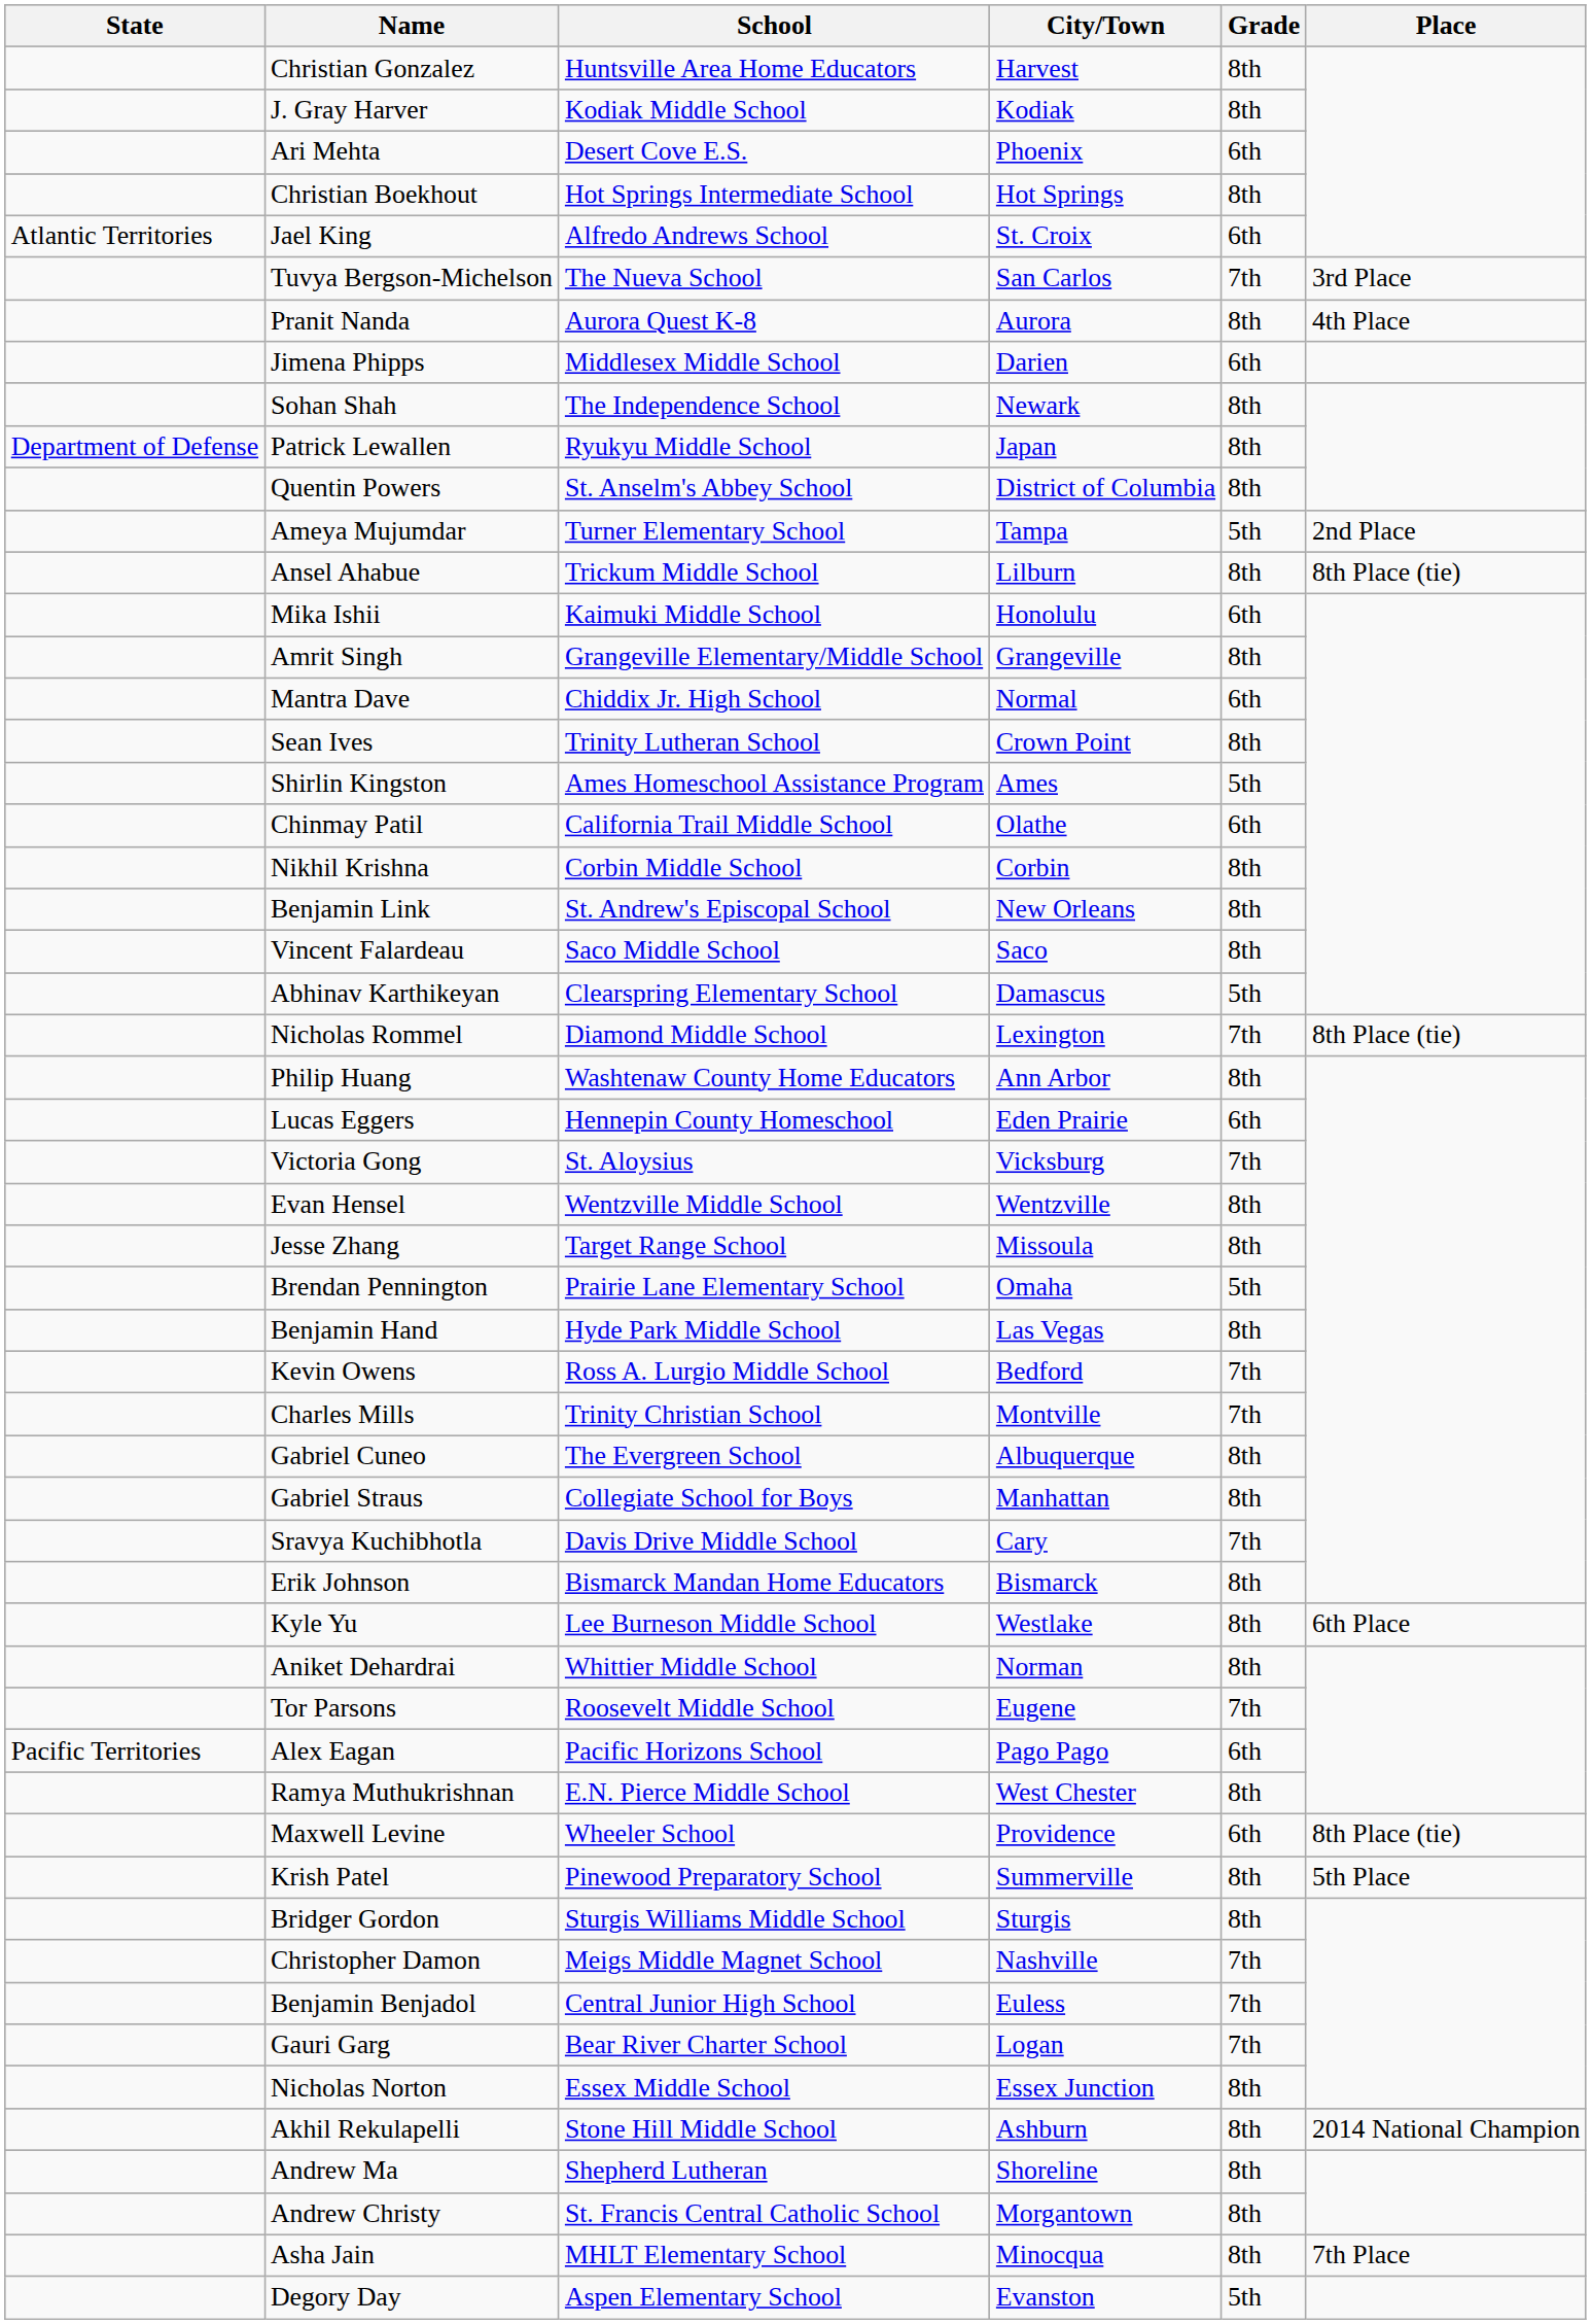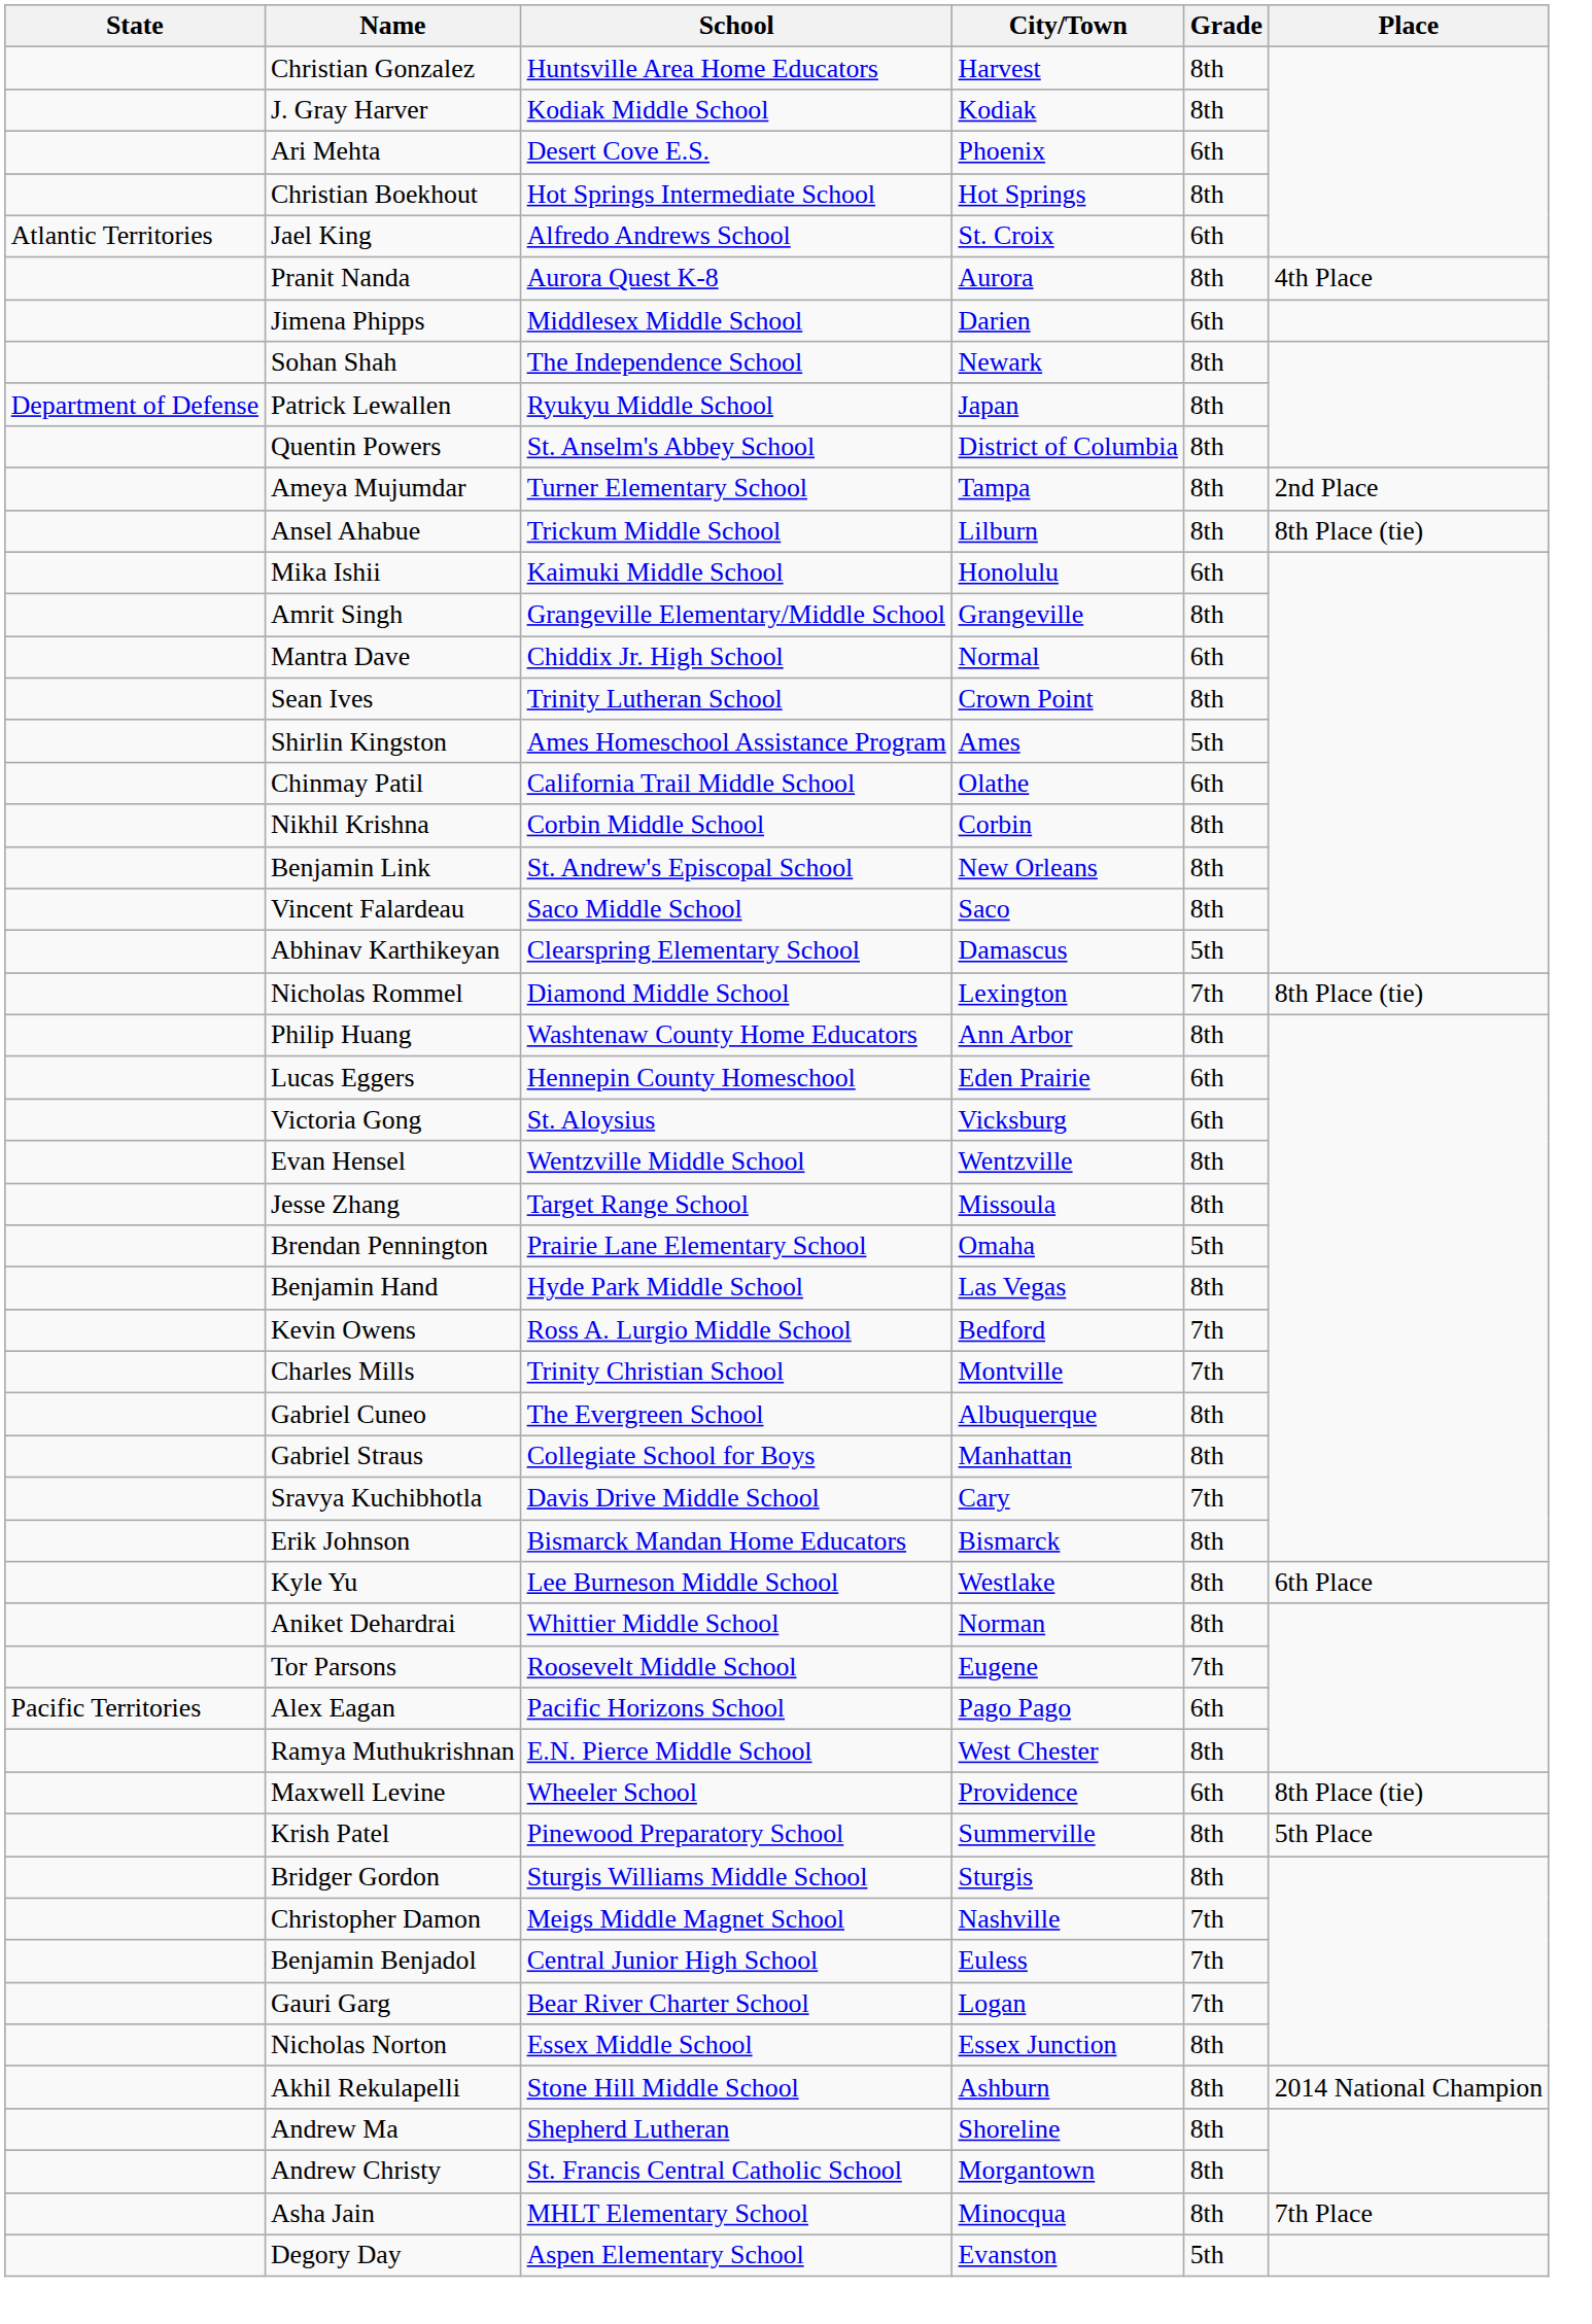- row: Tuvya Bergson-Michelson | The Nueva School | San Carlos | 7th | 3rd Place
Ameya Mujumdar | Grade: 5th -> 8th
Victoria Gong | Grade: 7th -> 6th
